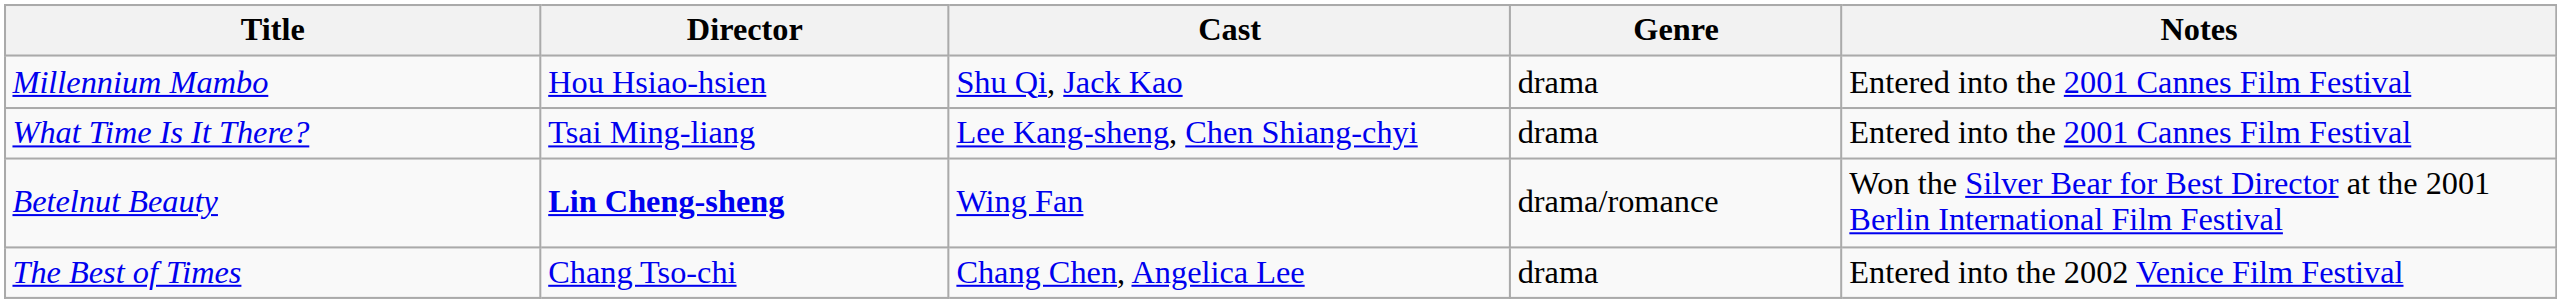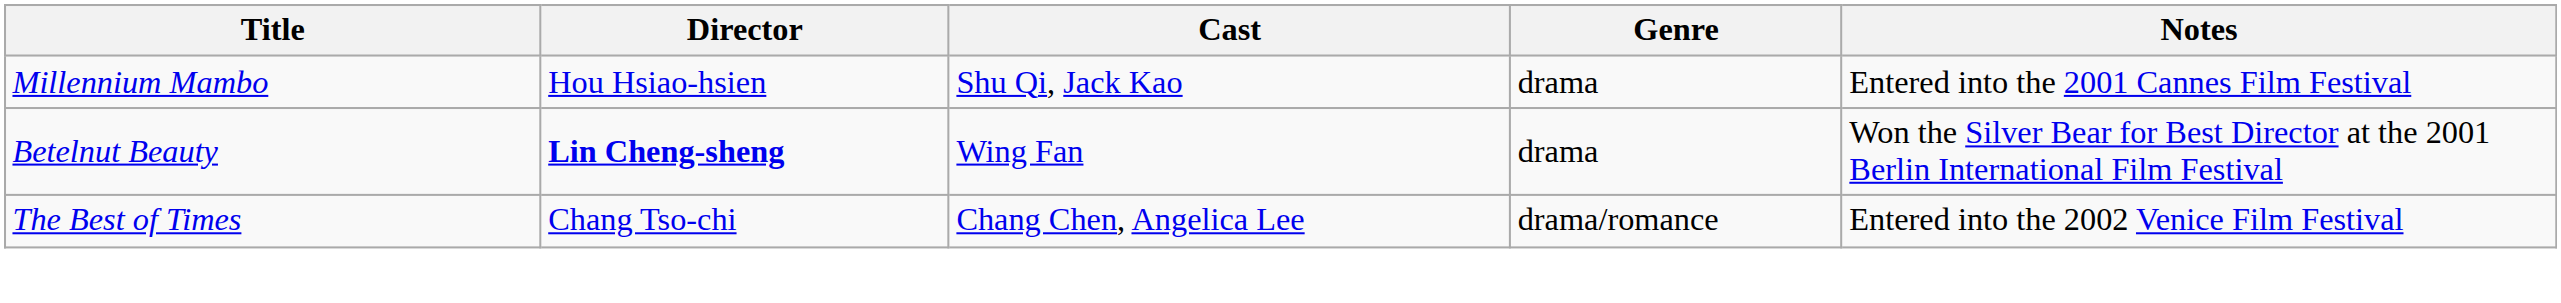- row: What Time Is It There? | Tsai Ming-liang | Lee Kang-sheng, Chen Shiang-chyi | drama | Entered into the 2001 Cannes Film Festival
Betelnut Beauty | Genre: drama/romance -> drama
The Best of Times | Genre: drama -> drama/romance
